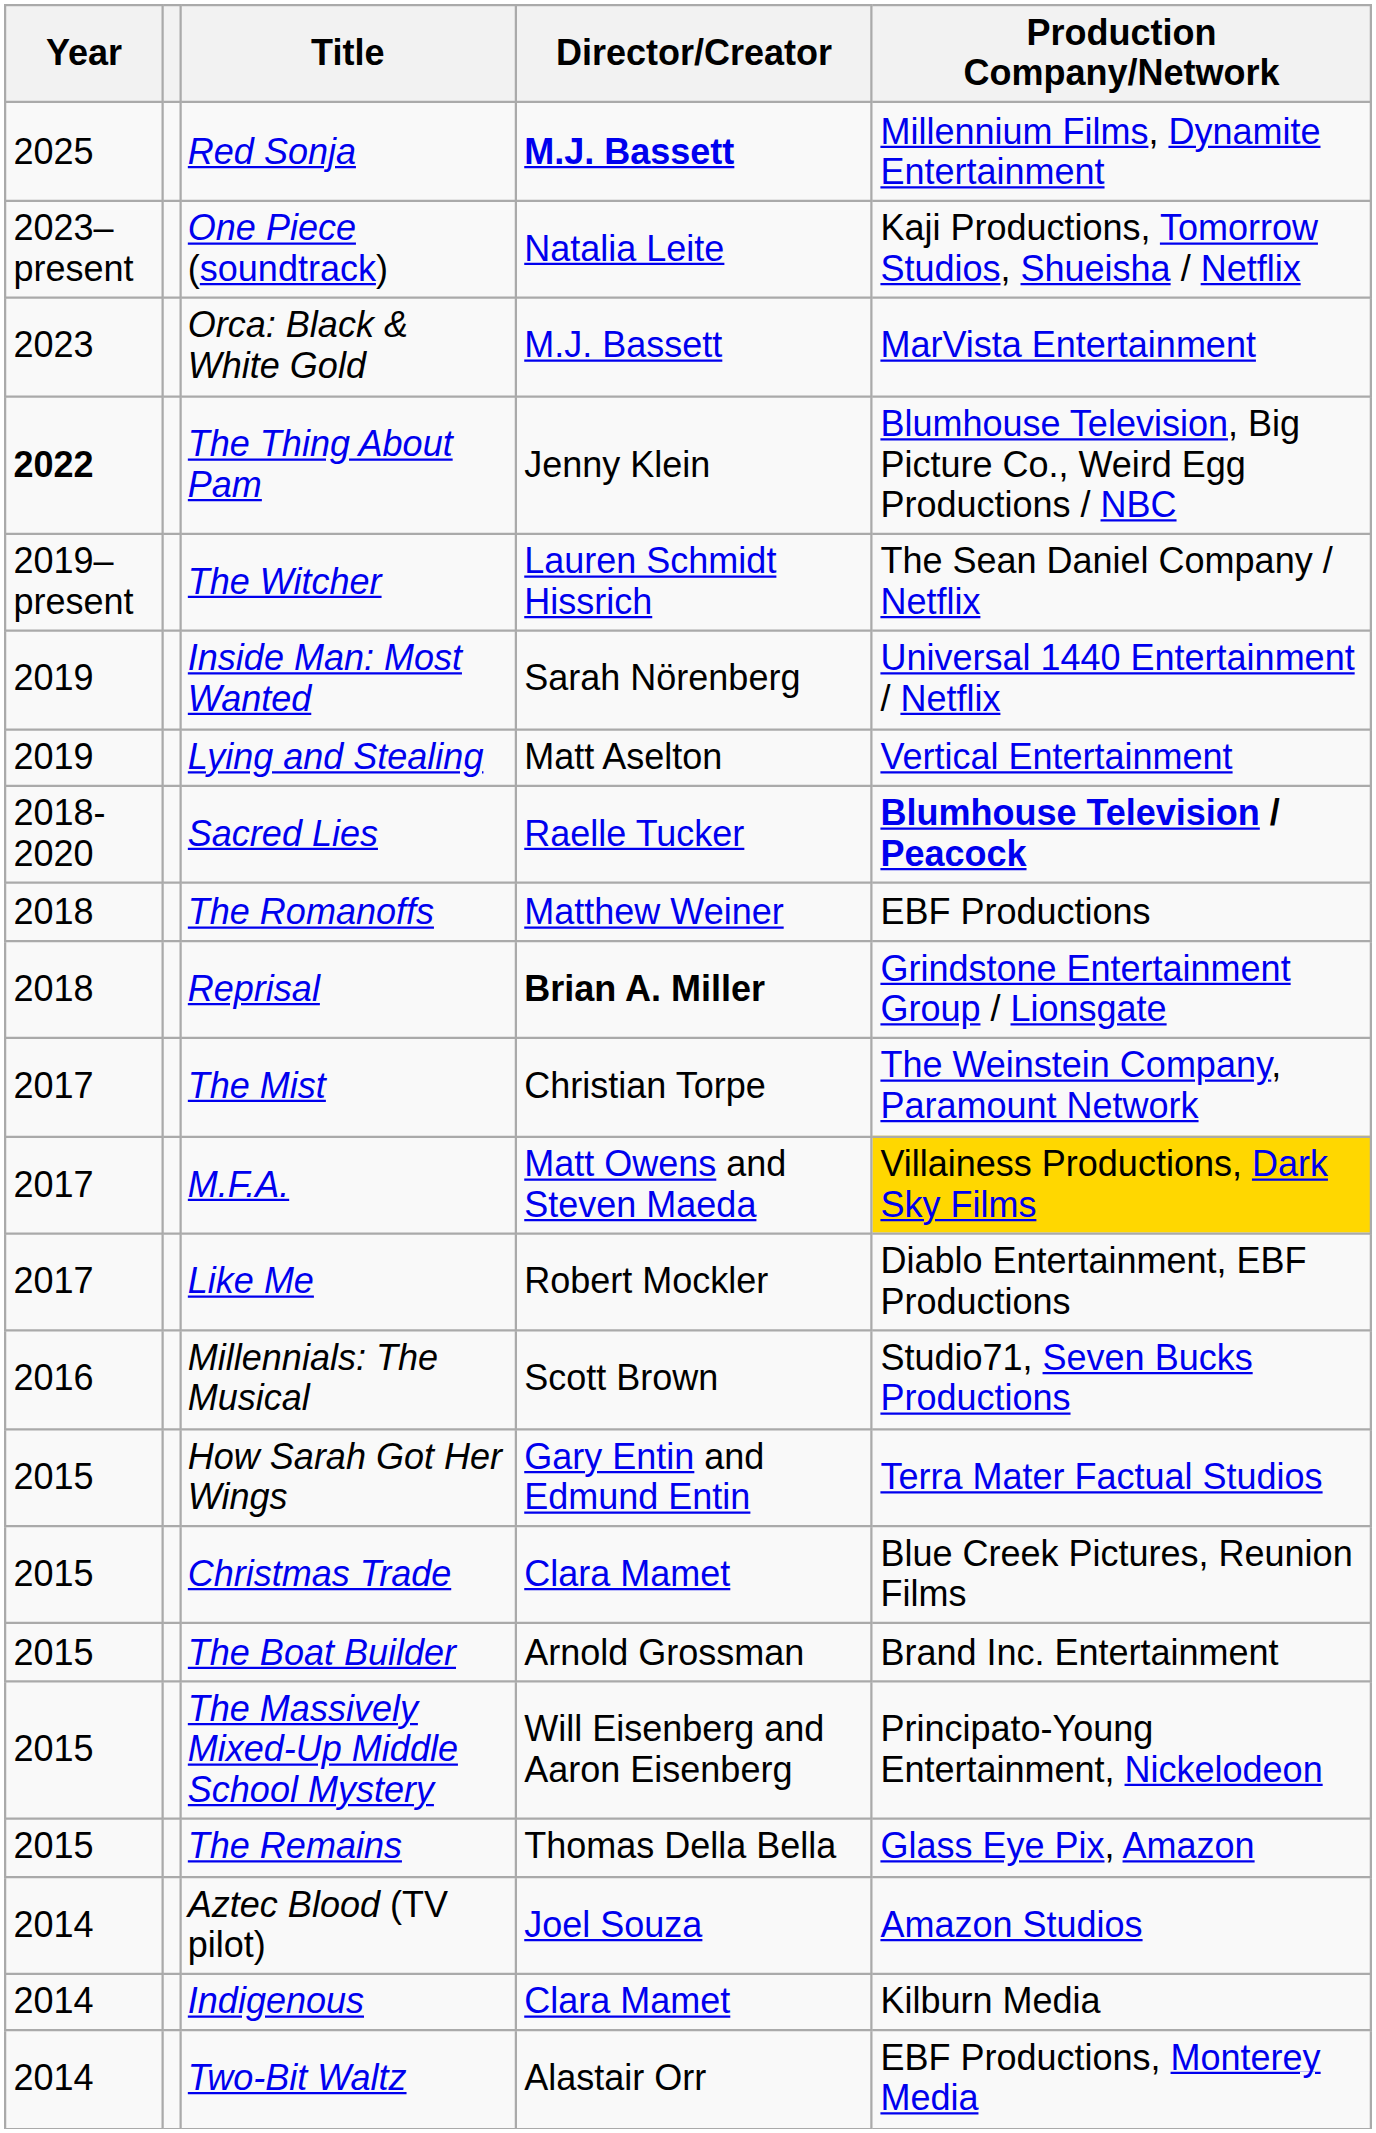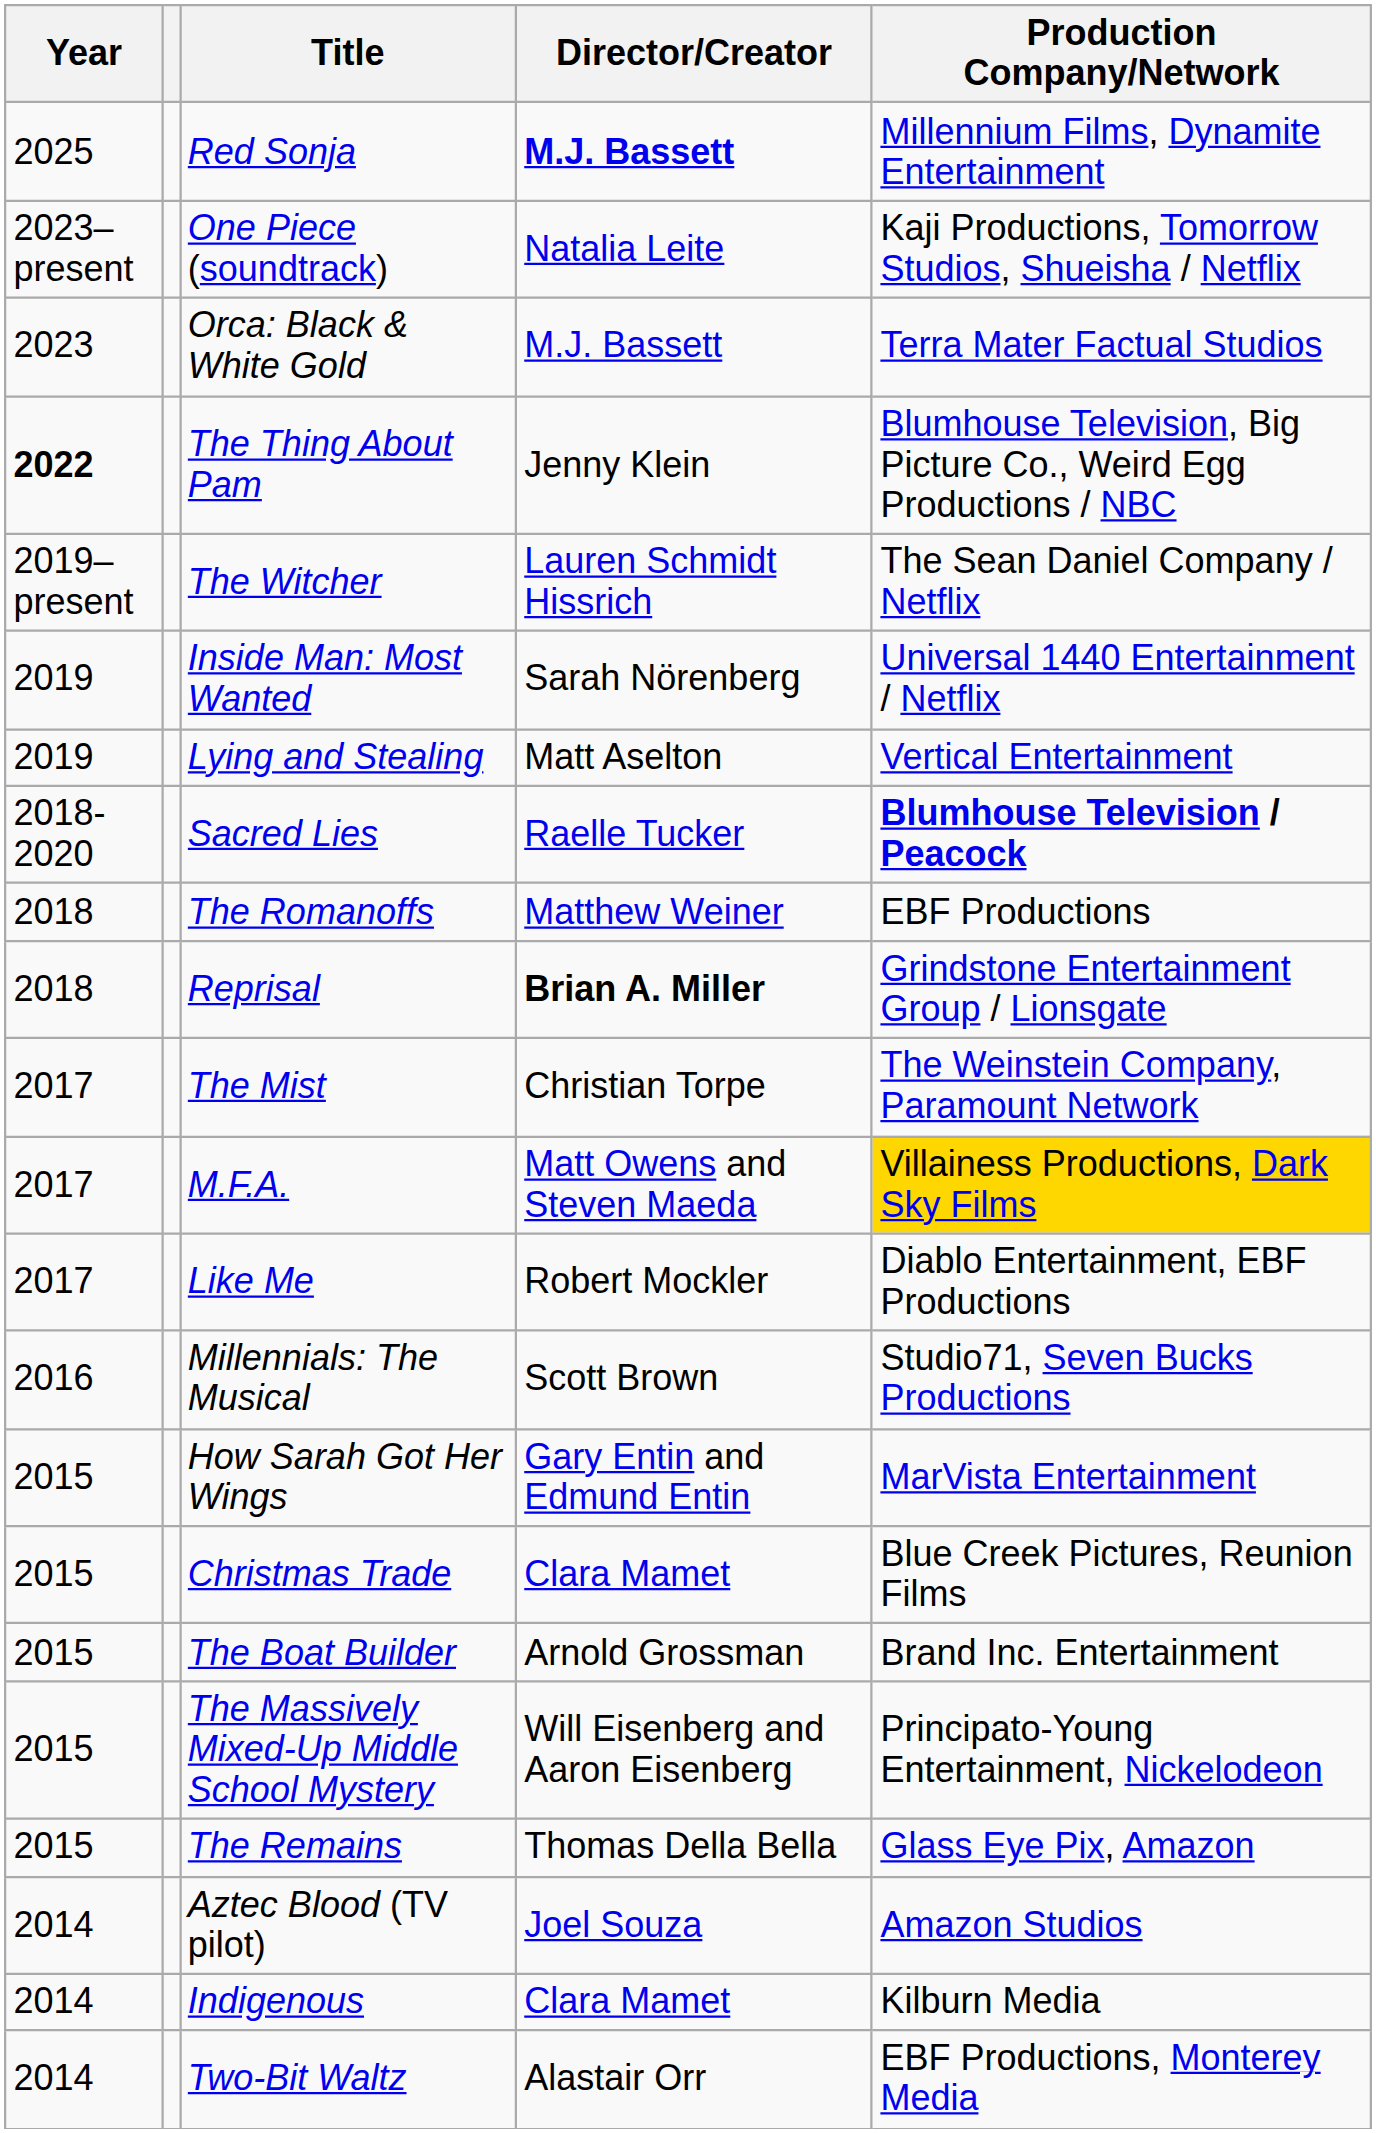Orca: Black & White Gold | Production Company/Network: MarVista Entertainment -> Terra Mater Factual Studios
How Sarah Got Her Wings | Production Company/Network: Terra Mater Factual Studios -> MarVista Entertainment
